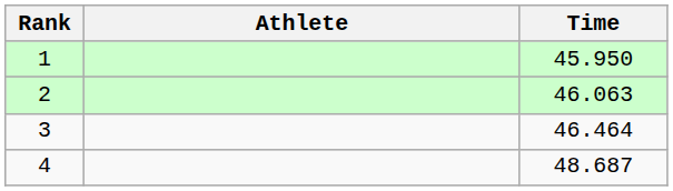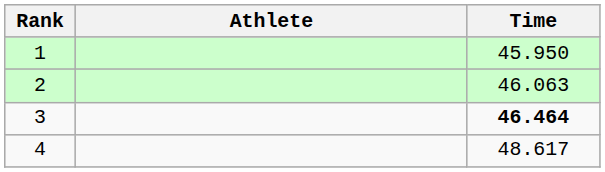3 | Time: normal -> bold
4 | Time: 48.687 -> 48.617
